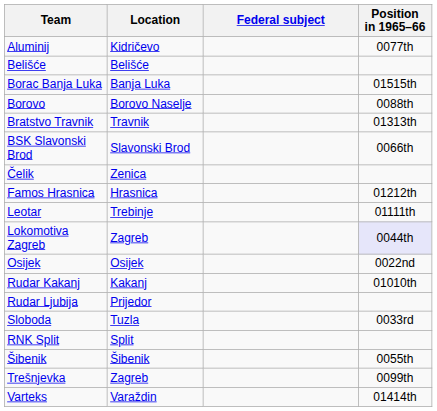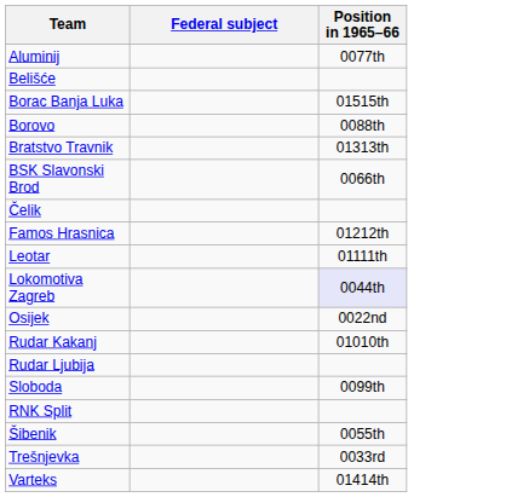- column: Location | Kidričevo | Belišće | Banja Luka | Borovo Naselje | Travnik | Slavonski Brod | Zenica | Hrasnica | Trebinje | Zagreb | Osijek | Kakanj | Prijedor | Tuzla | Split | Šibenik | Zagreb | Varaždin
Sloboda | Position in 1965–66: 0033rd -> 0099th
Trešnjevka | Position in 1965–66: 0099th -> 0033rd
